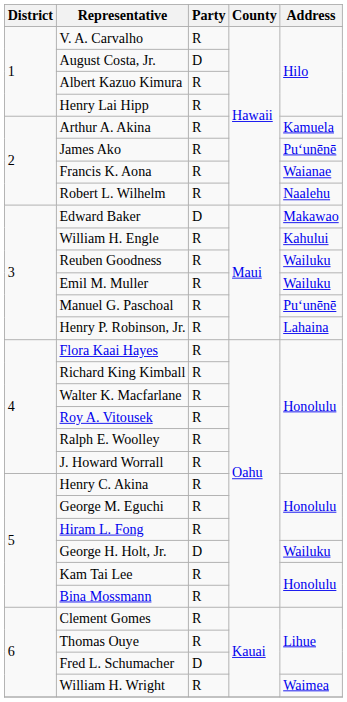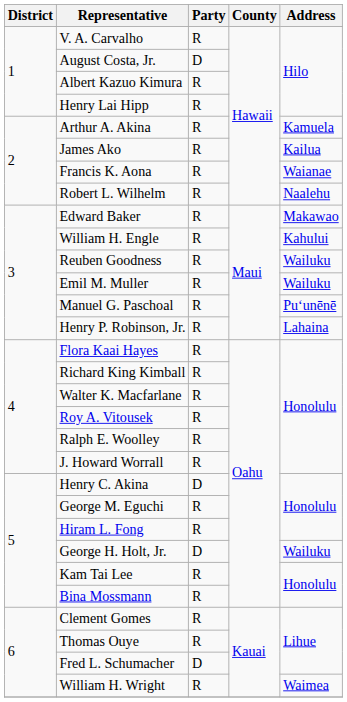James Ako | Address: Puʻunēnē -> Kailua
Edward Baker | Party: D -> R
Henry C. Akina | Party: R -> D
